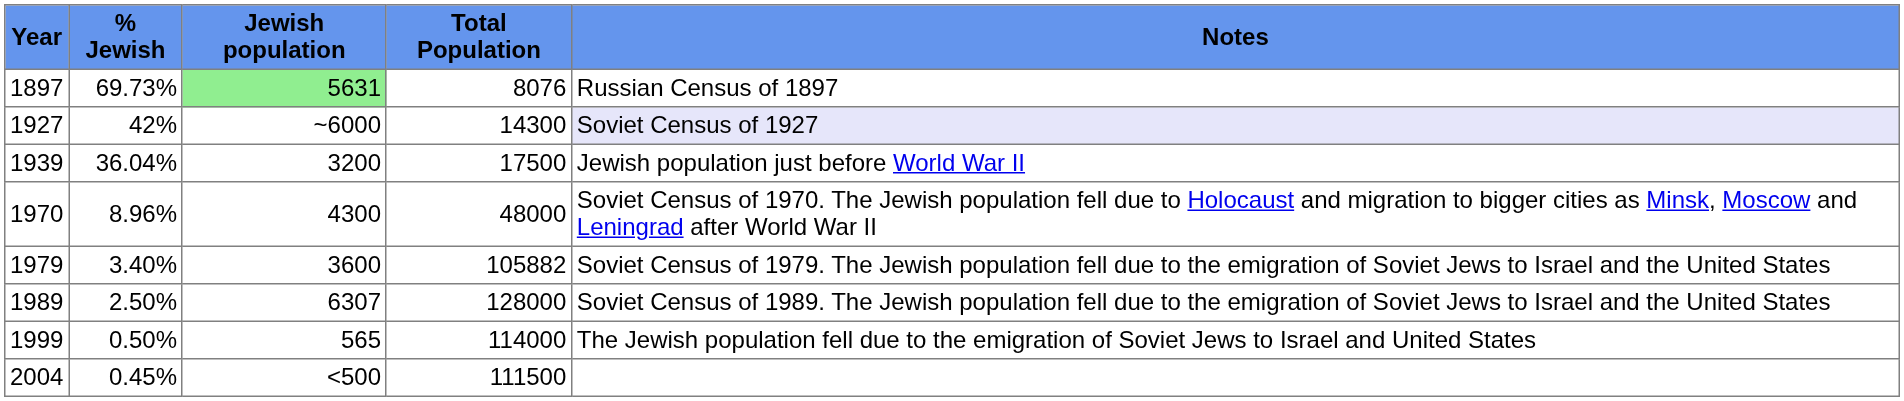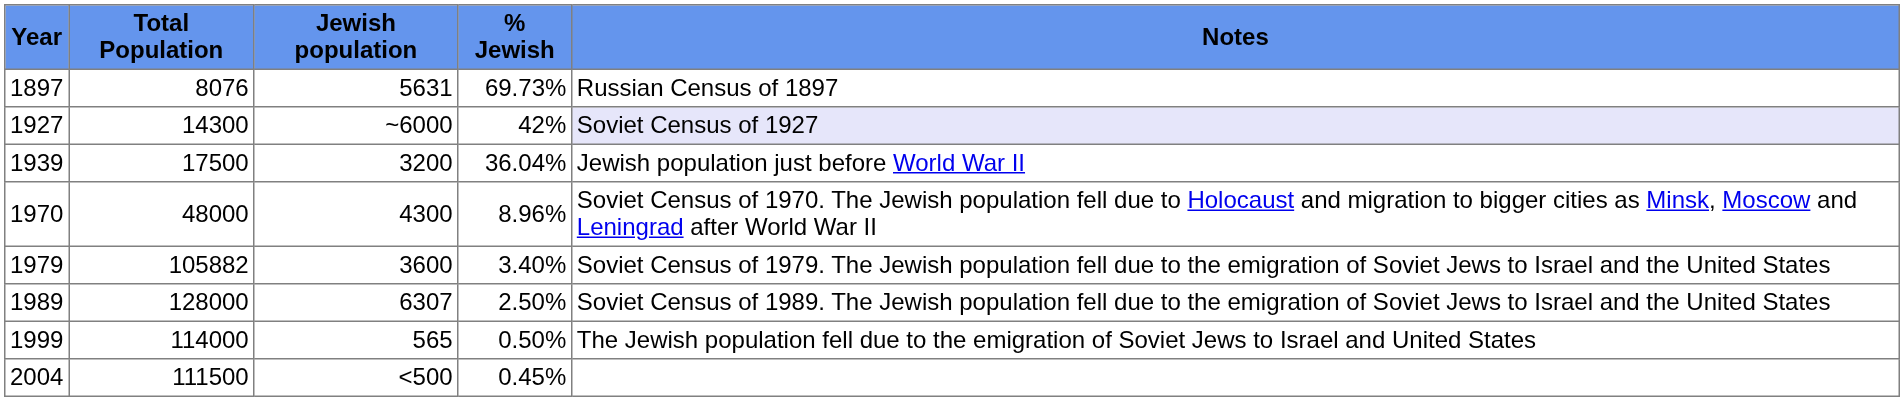columns swapped: Total Population <-> % Jewish
1897 | Jewish population: lightgreen background -> no background
